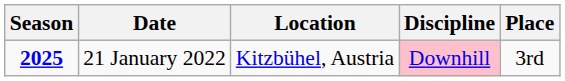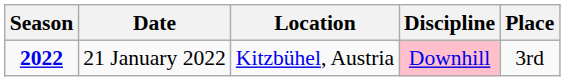21 January 2022 | Season: 2025 -> 2022
